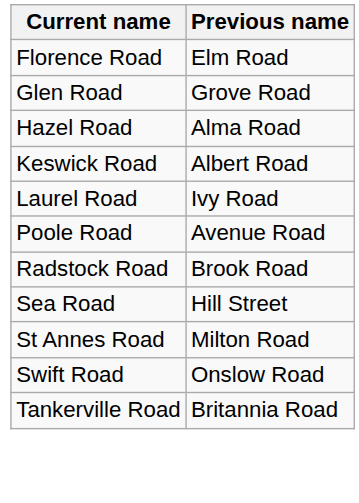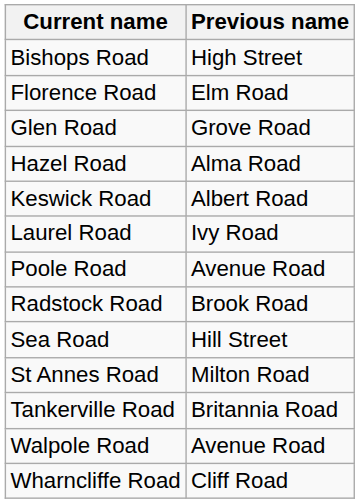+ row: Bishops Road | High Street
- row: Swift Road | Onslow Road
+ row: Walpole Road | Avenue Road
+ row: Wharncliffe Road | Cliff Road
